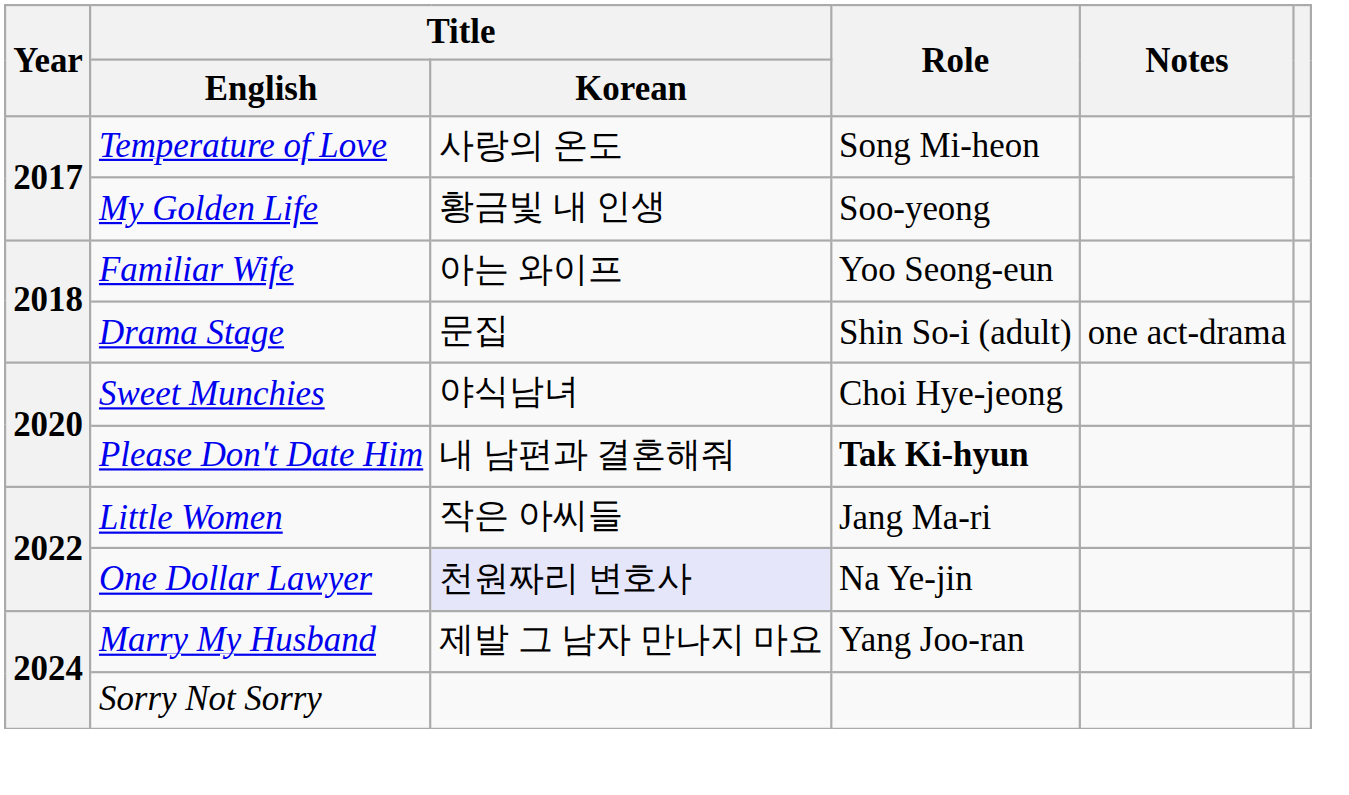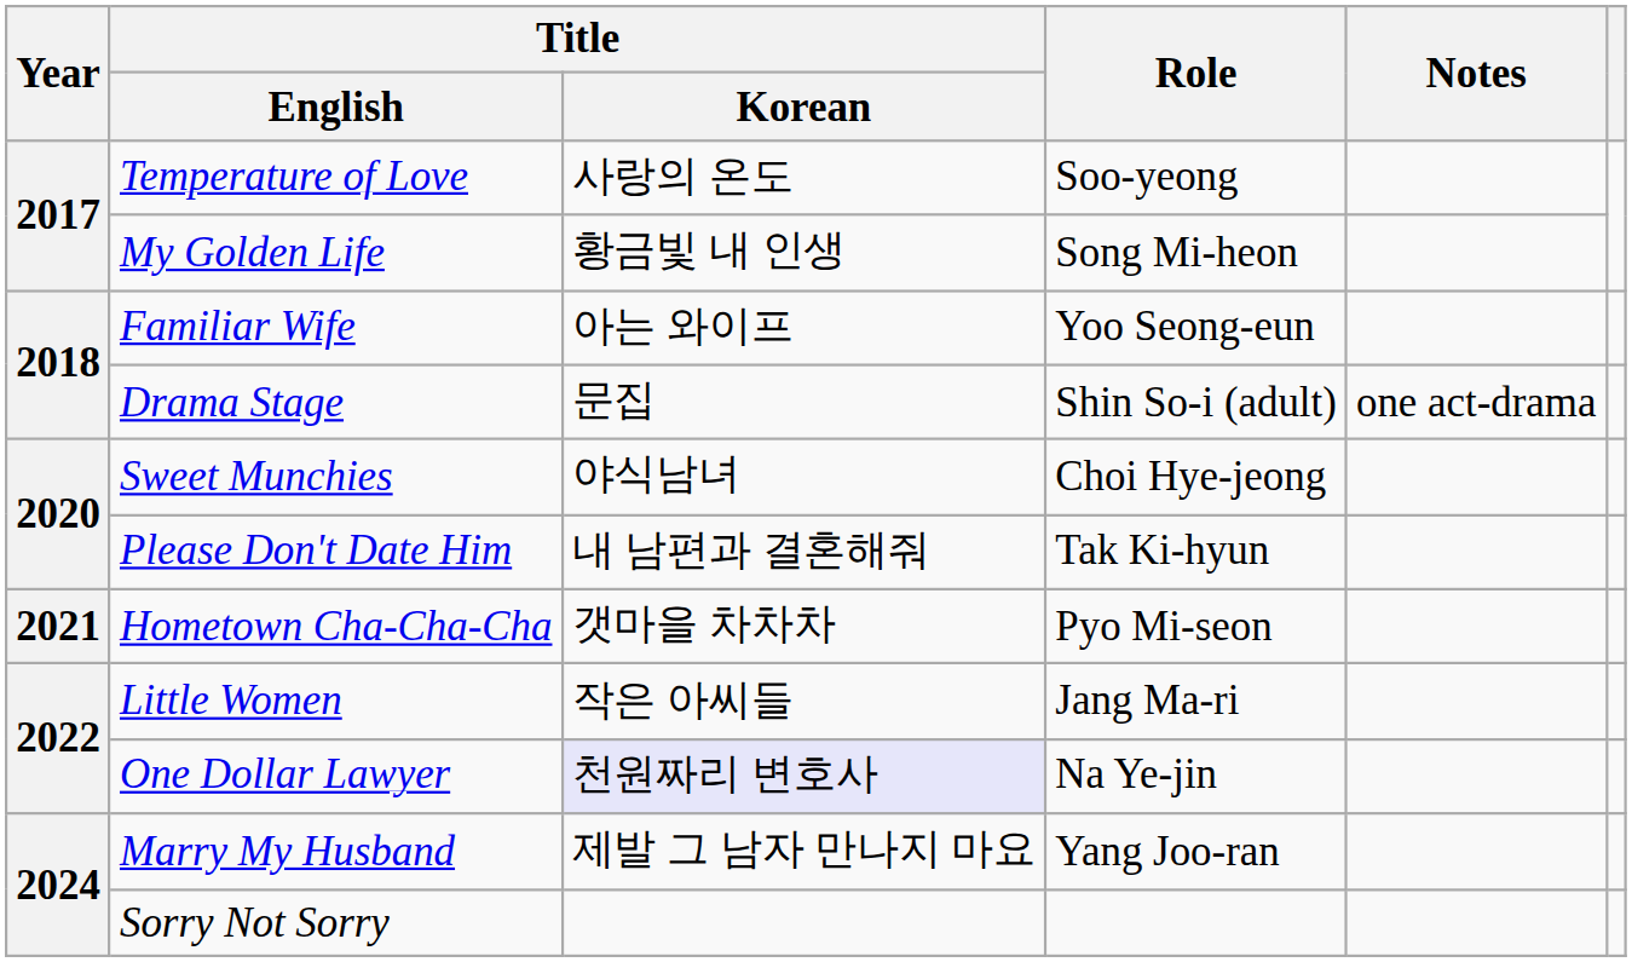Temperature of Love | Role: Song Mi-heon -> Soo-yeong
My Golden Life | Role: Soo-yeong -> Song Mi-heon
Please Don't Date Him | Role: bold -> normal
+ row: 2021 | Hometown Cha-Cha-Cha | 갯마을 차차차 | Pyo Mi-seon
